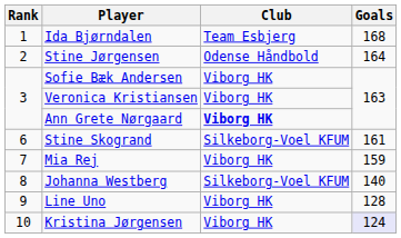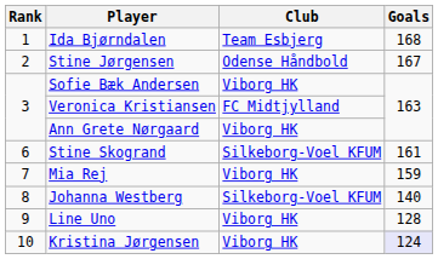Stine Jørgensen | Goals: 164 -> 167
Veronica Kristiansen | Club: Viborg HK -> FC Midtjylland
Ann Grete Nørgaard | Club: bold -> normal
